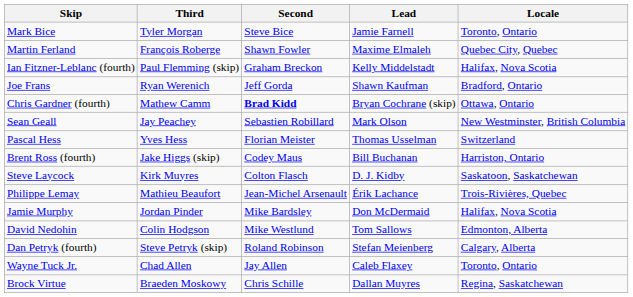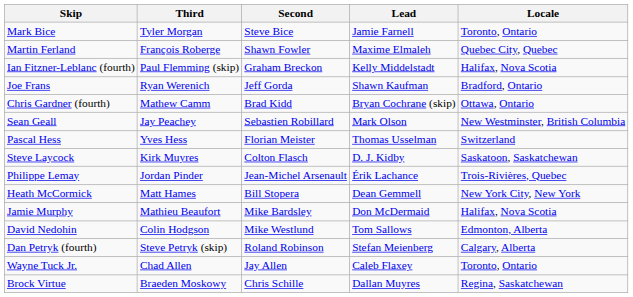Chris Gardner (fourth) | Second: bold -> normal
- row: Brent Ross (fourth) | Jake Higgs (skip) | Codey Maus | Bill Buchanan | Harriston, Ontario
Philippe Lemay | Third: Mathieu Beaufort -> Jordan Pinder
+ row: Heath McCormick | Matt Hames | Bill Stopera | Dean Gemmell | New York City, New York
Jamie Murphy | Third: Jordan Pinder -> Mathieu Beaufort
